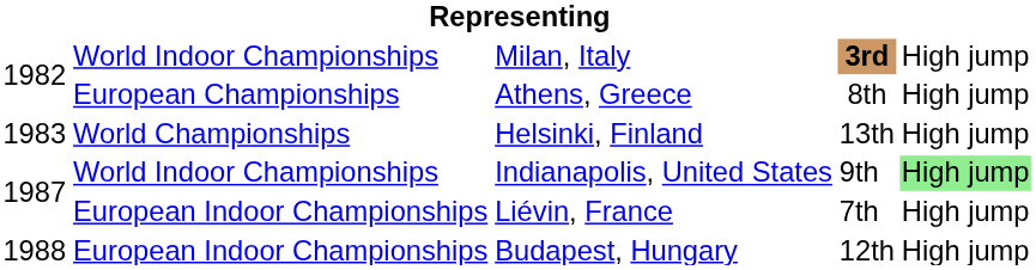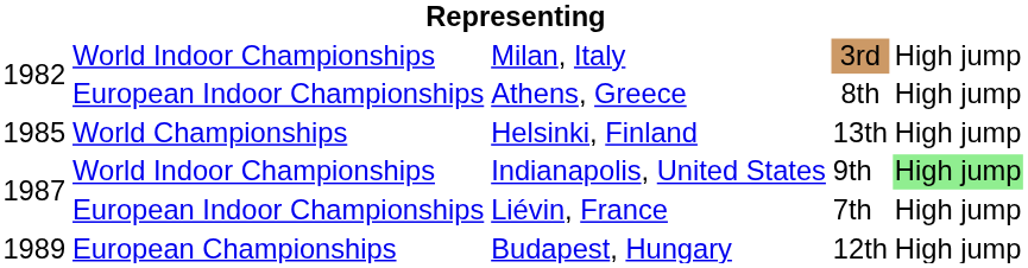Milan, Italy | column 4: bold -> normal
Athens, Greece | column 2: European Championships -> European Indoor Championships
Helsinki, Finland | column 1: 1983 -> 1985
Budapest, Hungary | column 1: 1988 -> 1989
Budapest, Hungary | column 2: European Indoor Championships -> European Championships
